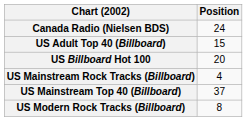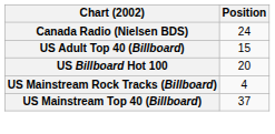- row: US Modern Rock Tracks (Billboard) | 8
